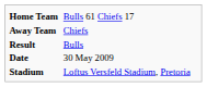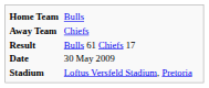Home Team | column 2: Bulls 61 Chiefs 17 -> Bulls
Result | column 2: Bulls -> Bulls 61 Chiefs 17
